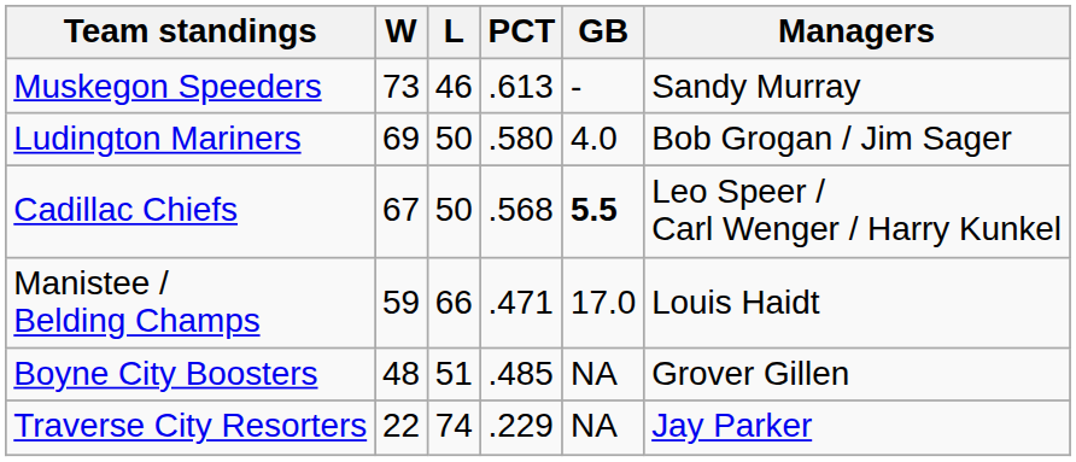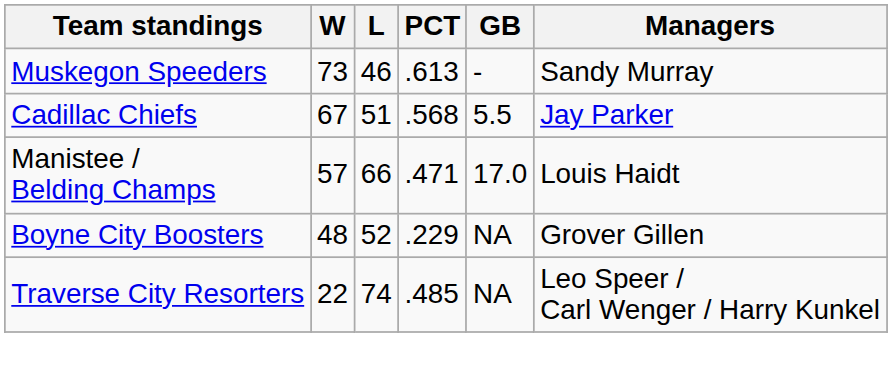- row: Ludington Mariners | 69 | 50 | .580 | 4.0 | Bob Grogan / Jim Sager
Cadillac Chiefs | L: 50 -> 51
Cadillac Chiefs | GB: bold -> normal
Cadillac Chiefs | Managers: Leo Speer / Carl Wenger / Harry Kunkel -> Jay Parker
Manistee / Belding Champs | W: 59 -> 57
Boyne City Boosters | L: 51 -> 52
Boyne City Boosters | PCT: .485 -> .229
Traverse City Resorters | PCT: .229 -> .485
Traverse City Resorters | Managers: Jay Parker -> Leo Speer / Carl Wenger / Harry Kunkel
